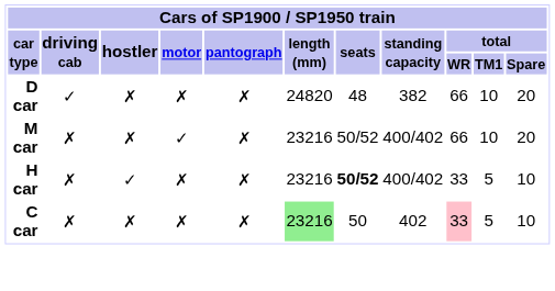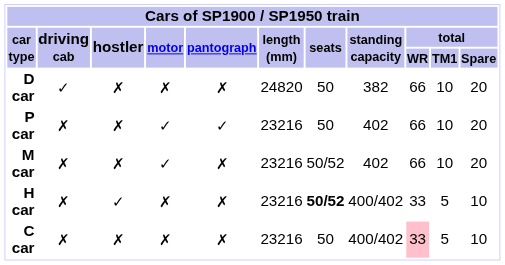D car | seats: 48 -> 50
+ row: P car | ✗ | ✗ | ✓ | ✓ | 23216 | 50 | 402 | 66 | 10 | 20
M car | standing capacity: 400/402 -> 402
C car | length (mm): lightgreen background -> no background
C car | standing capacity: 402 -> 400/402
